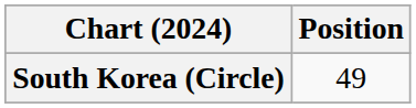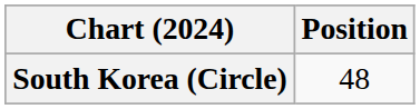South Korea (Circle) | Position: 49 -> 48
